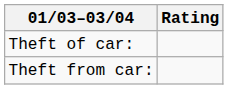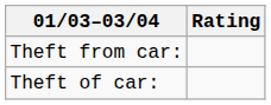rows swapped: Theft of car: <-> Theft from car:
